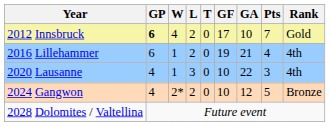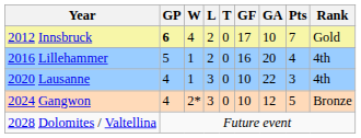2016 Lillehammer | GP: 6 -> 5
2016 Lillehammer | GF: 19 -> 16
2016 Lillehammer | GA: 21 -> 20
2024 Gangwon | L: 2 -> 3
